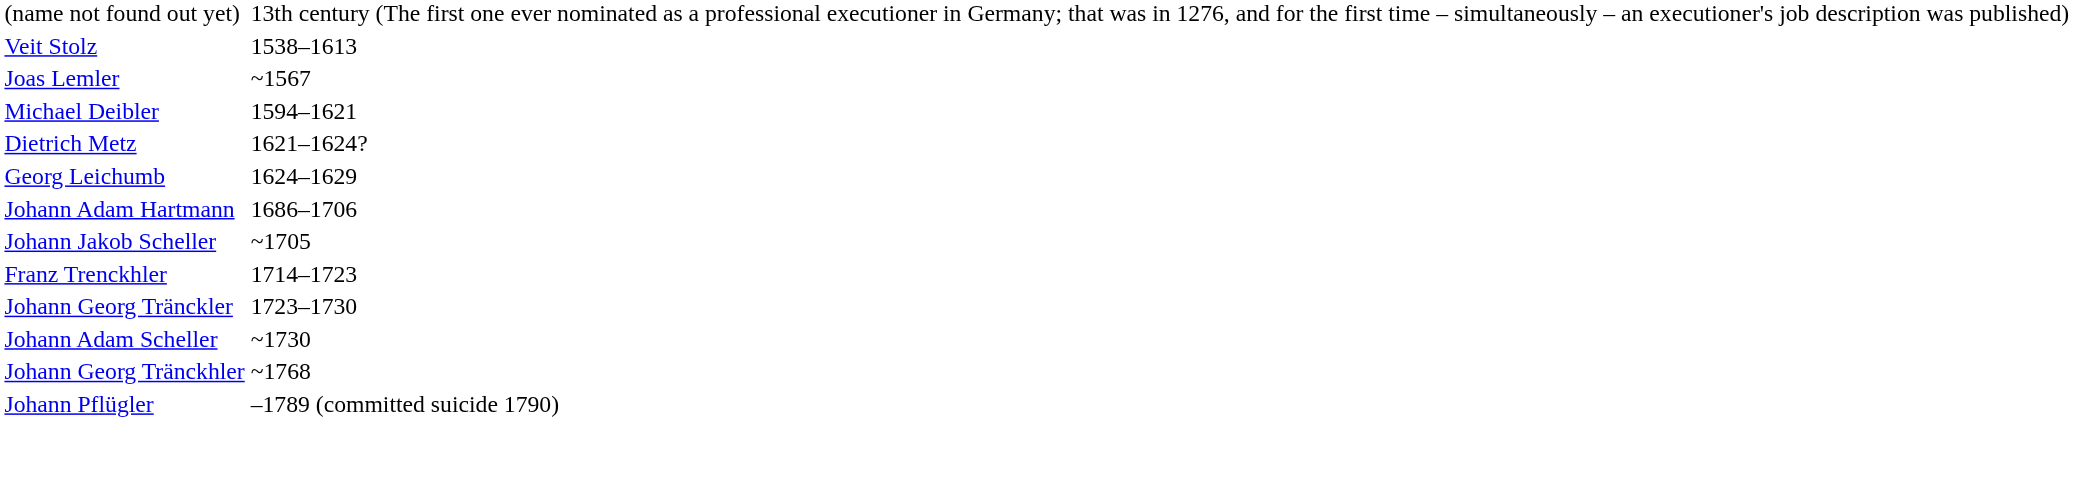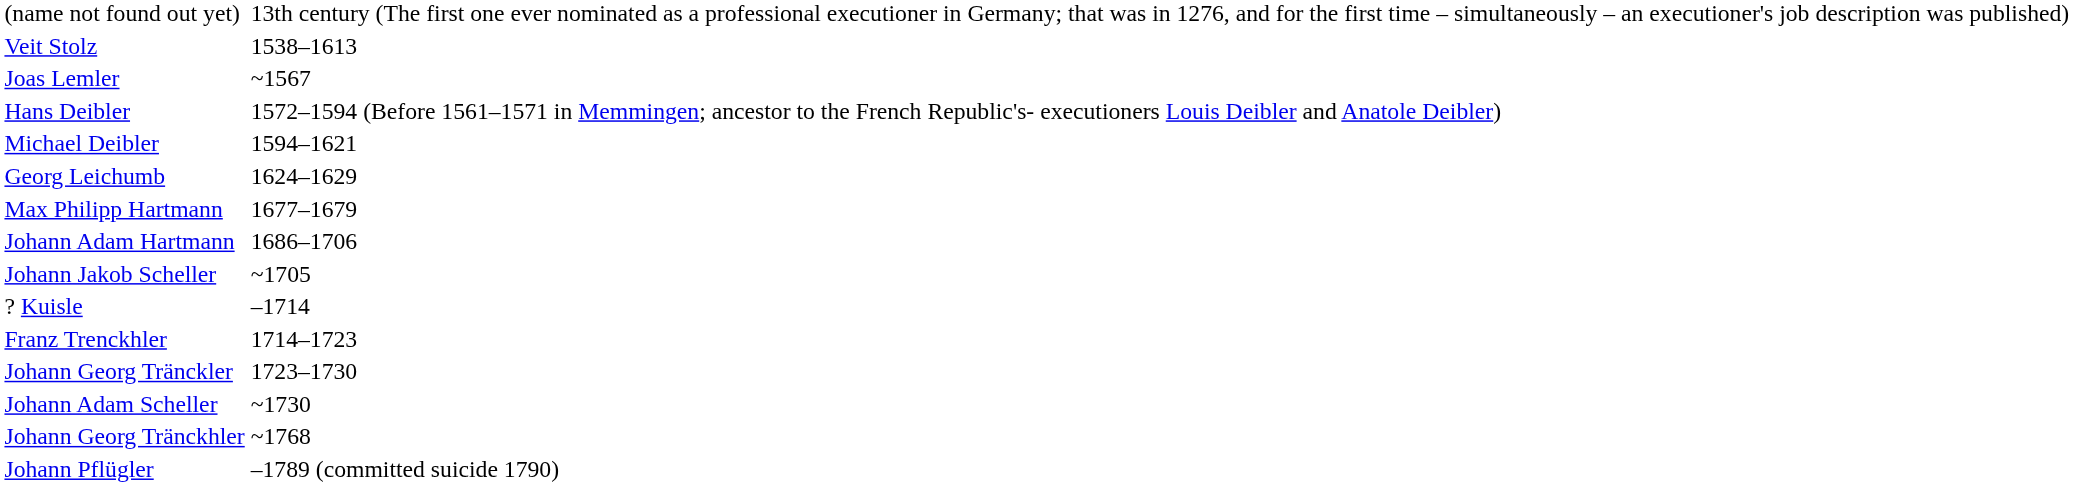+ row: Hans Deibler | 1572–1594 (Before 1561–1571 in Memmingen; ancestor to the French Republic's- executioners Louis Deibler and Anatole Deibler)
- row: Dietrich Metz | 1621–1624?
+ row: Max Philipp Hartmann | 1677–1679
+ row: ? Kuisle | –1714
